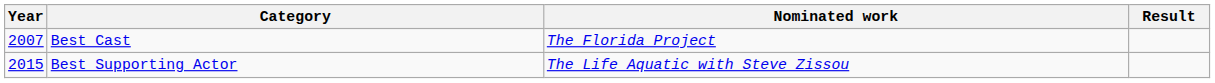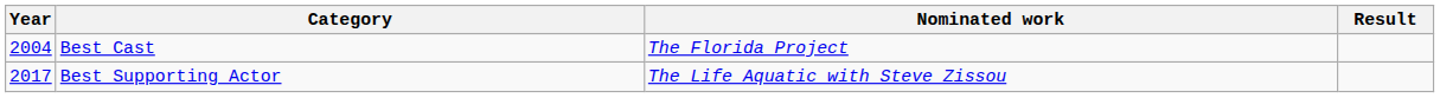Best Cast | Year: 2007 -> 2004
Best Supporting Actor | Year: 2015 -> 2017
